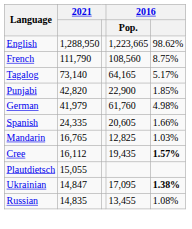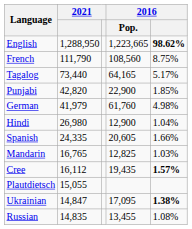English | 2016: normal -> bold
Tagalog | column 2: 73,140 -> 73,440
+ row: Hindi | 26,980 | 12,900 | 1.04%
